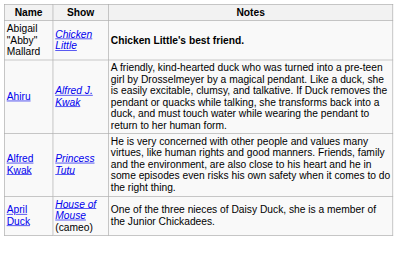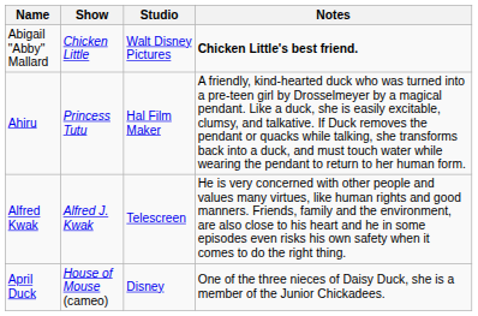+ column: Studio | Walt Disney Pictures | Hal Film Maker | Telescreen | Disney
Ahiru | Show: Alfred J. Kwak -> Princess Tutu
Alfred Kwak | Show: Princess Tutu -> Alfred J. Kwak
